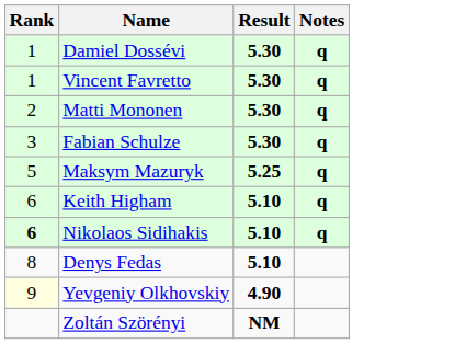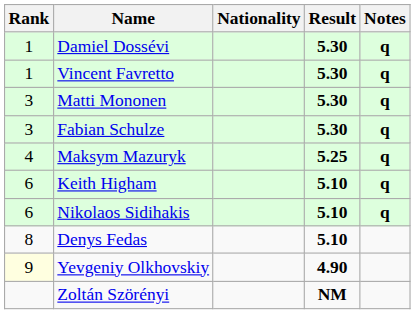+ column: Nationality
Matti Mononen | Rank: 2 -> 3
Maksym Mazuryk | Rank: 5 -> 4
Nikolaos Sidihakis | Rank: bold -> normal
